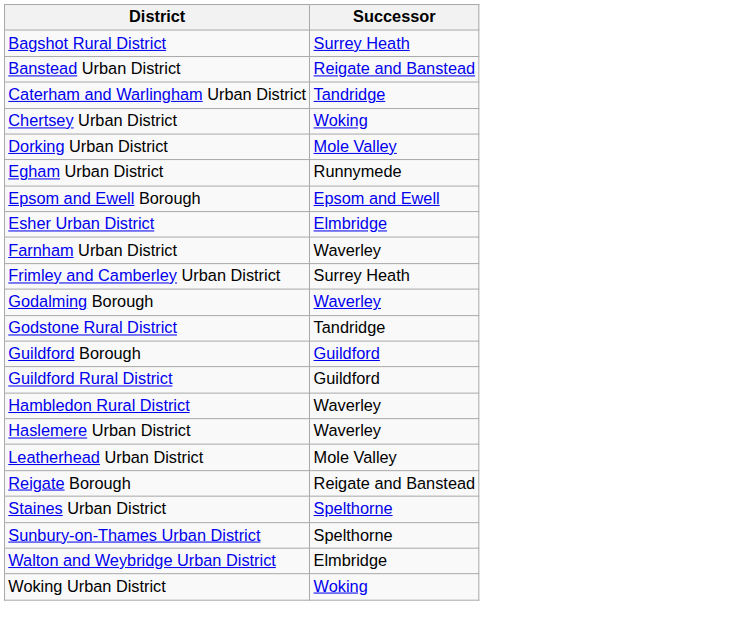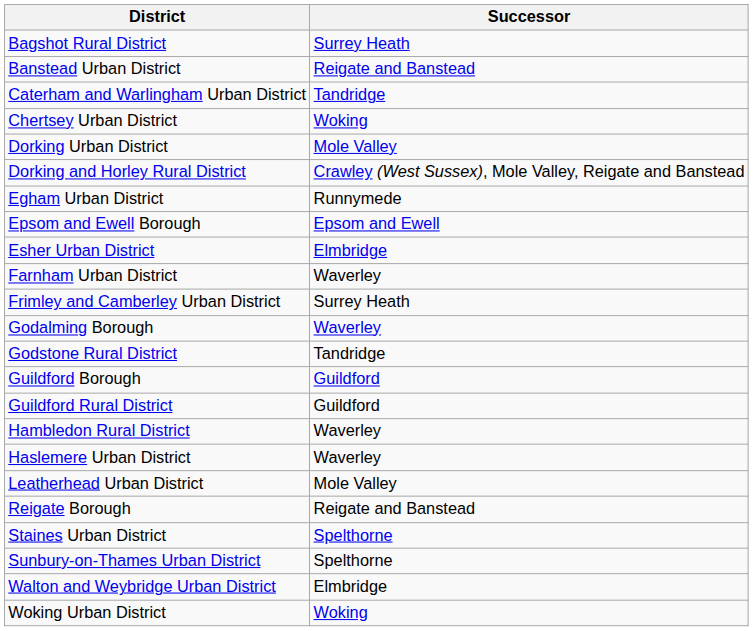+ row: Dorking and Horley Rural District | Crawley (West Sussex), Mole Valley, Reigate and Banstead
